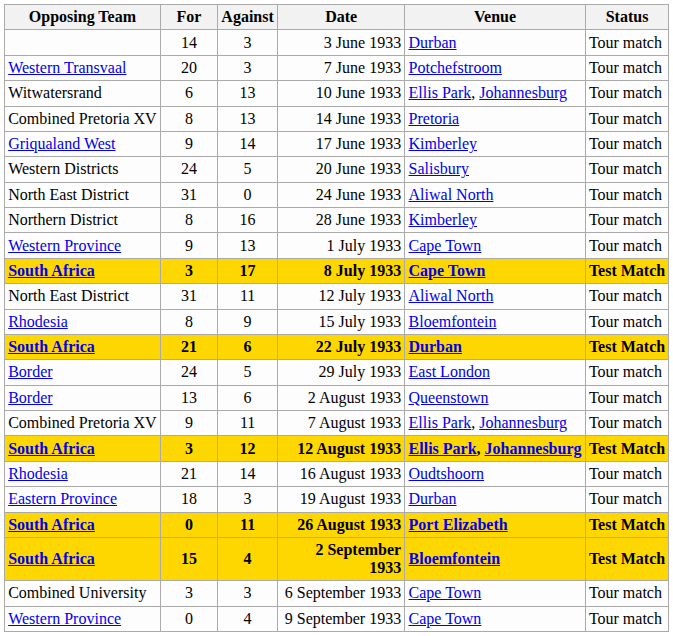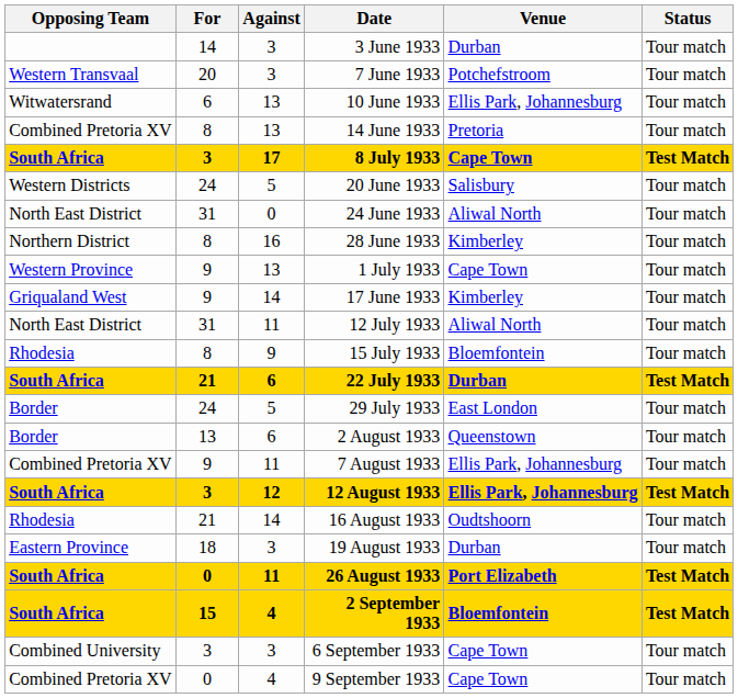rows swapped: 17 June 1933 <-> 8 July 1933
9 September 1933 | Opposing Team: Western Province -> Combined Pretoria XV
